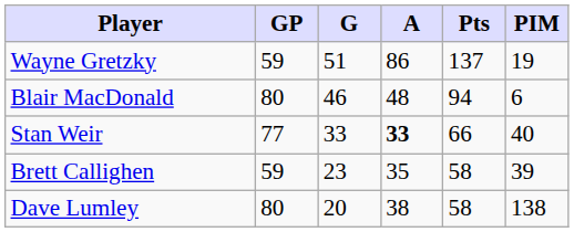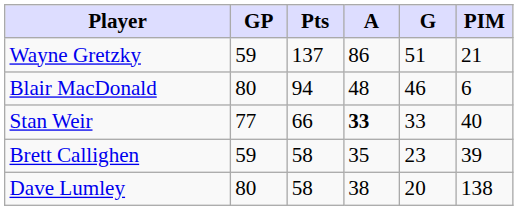columns swapped: G <-> Pts
Wayne Gretzky | PIM: 19 -> 21
